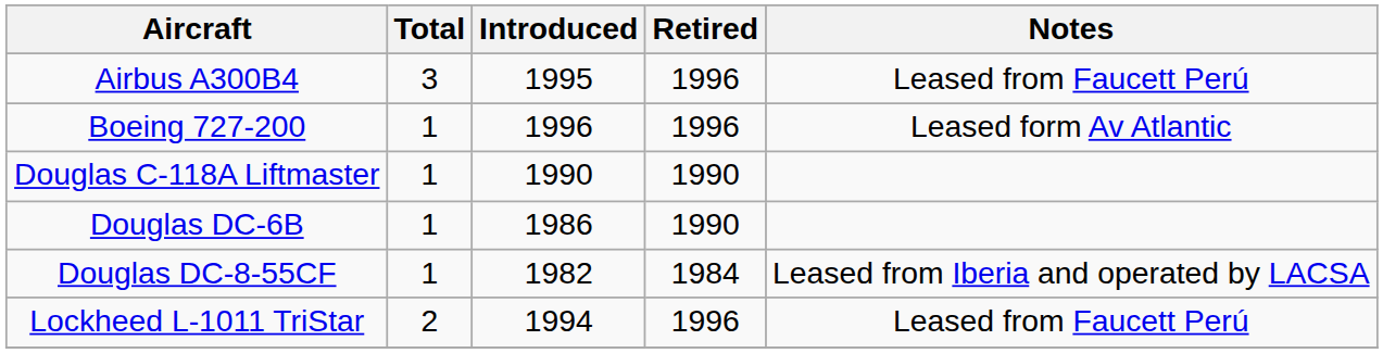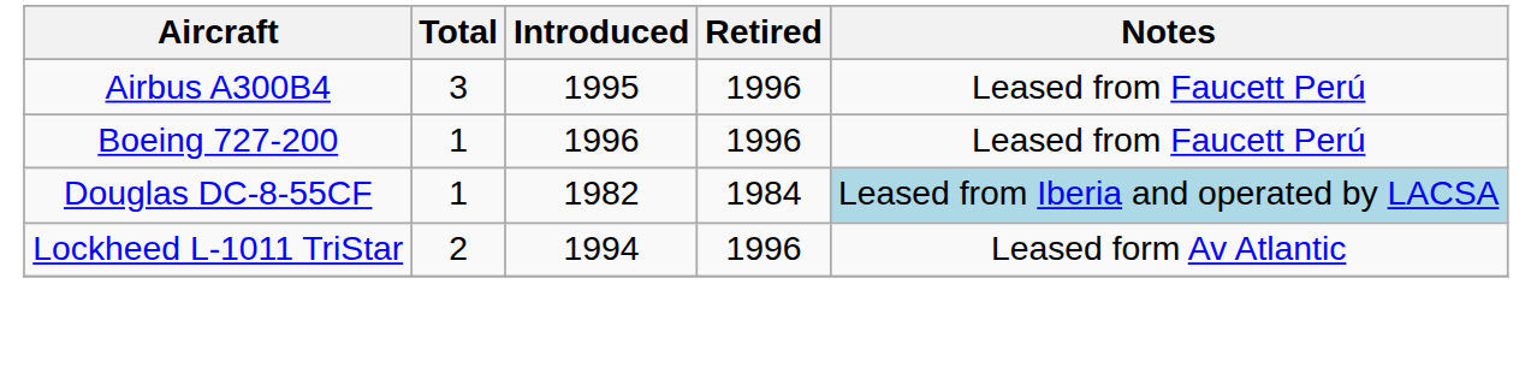Boeing 727-200 | Notes: Leased form Av Atlantic -> Leased from Faucett Perú
- row: Douglas C-118A Liftmaster | 1 | 1990 | 1990
- row: Douglas DC-6B | 1 | 1986 | 1990
Douglas DC-8-55CF | Notes: no background -> lightblue background
Lockheed L-1011 TriStar | Notes: Leased from Faucett Perú -> Leased form Av Atlantic
